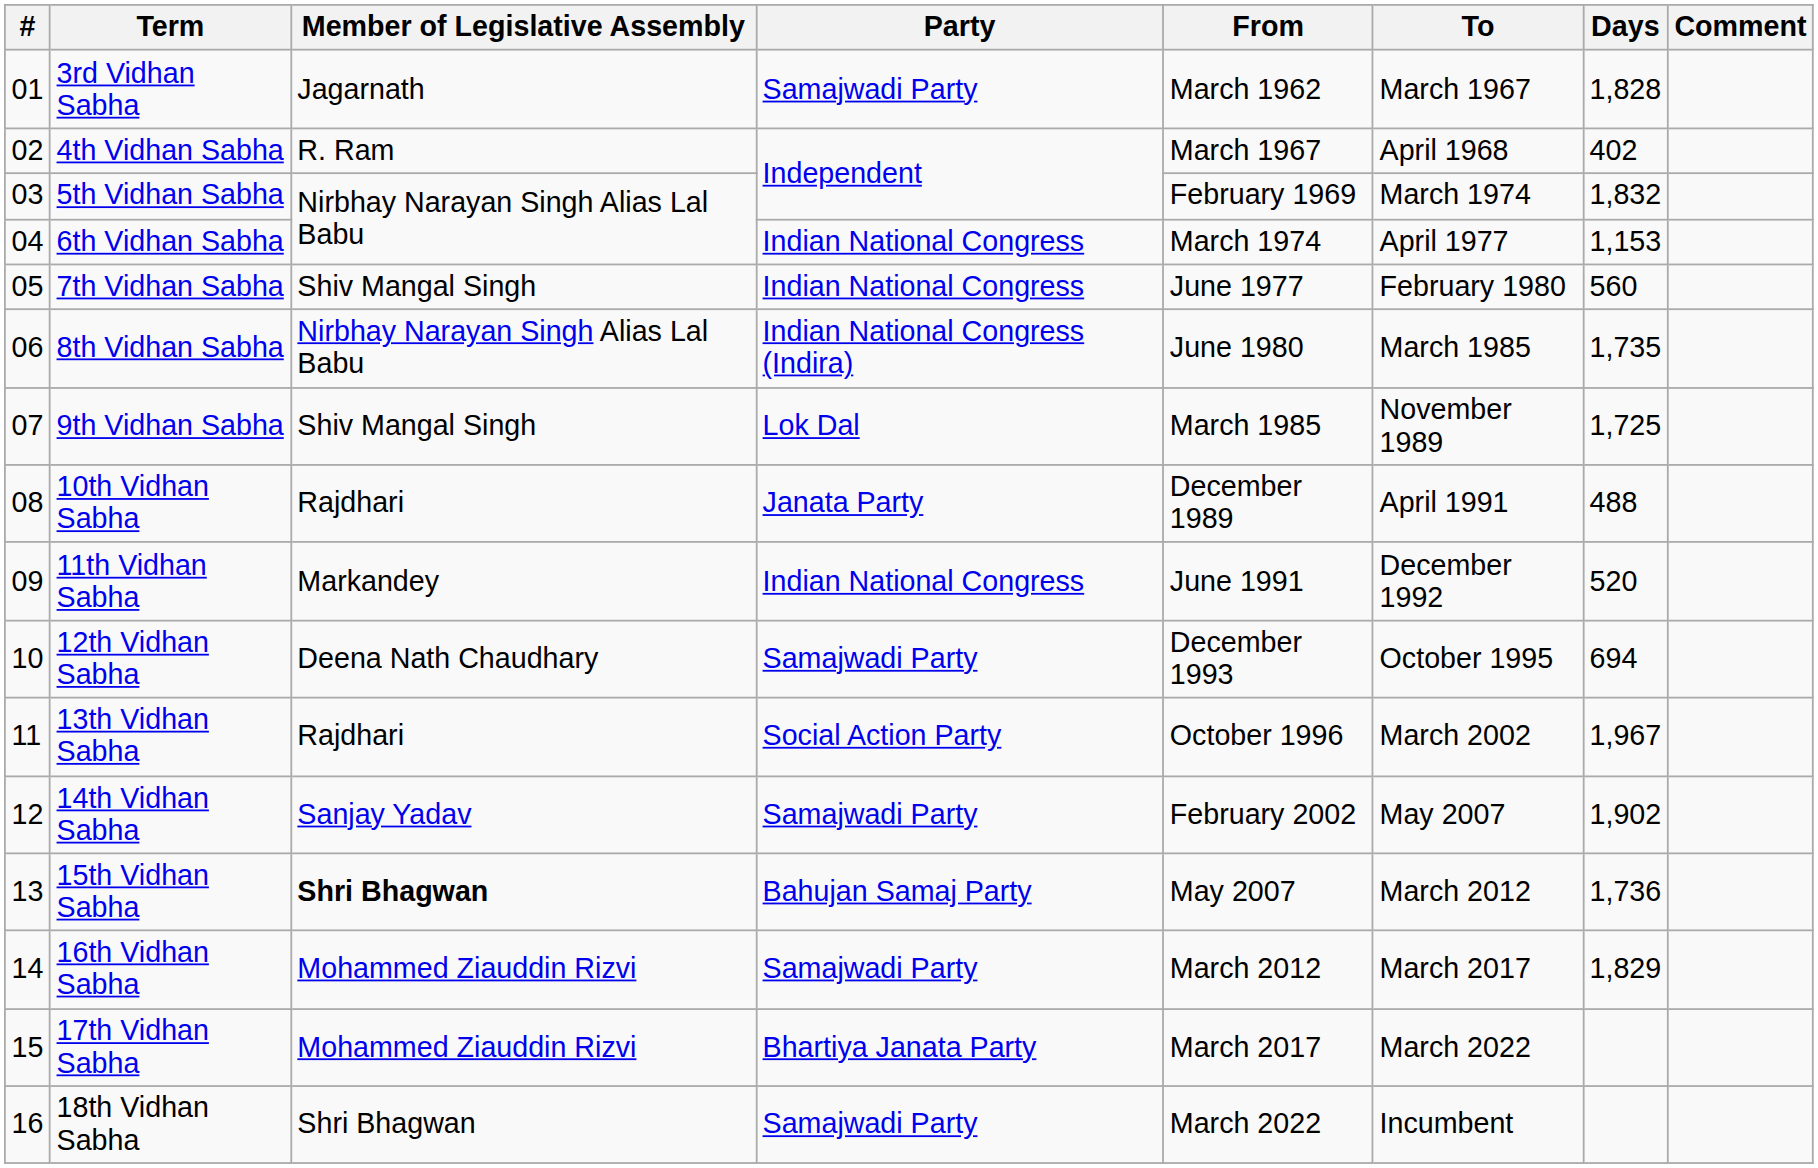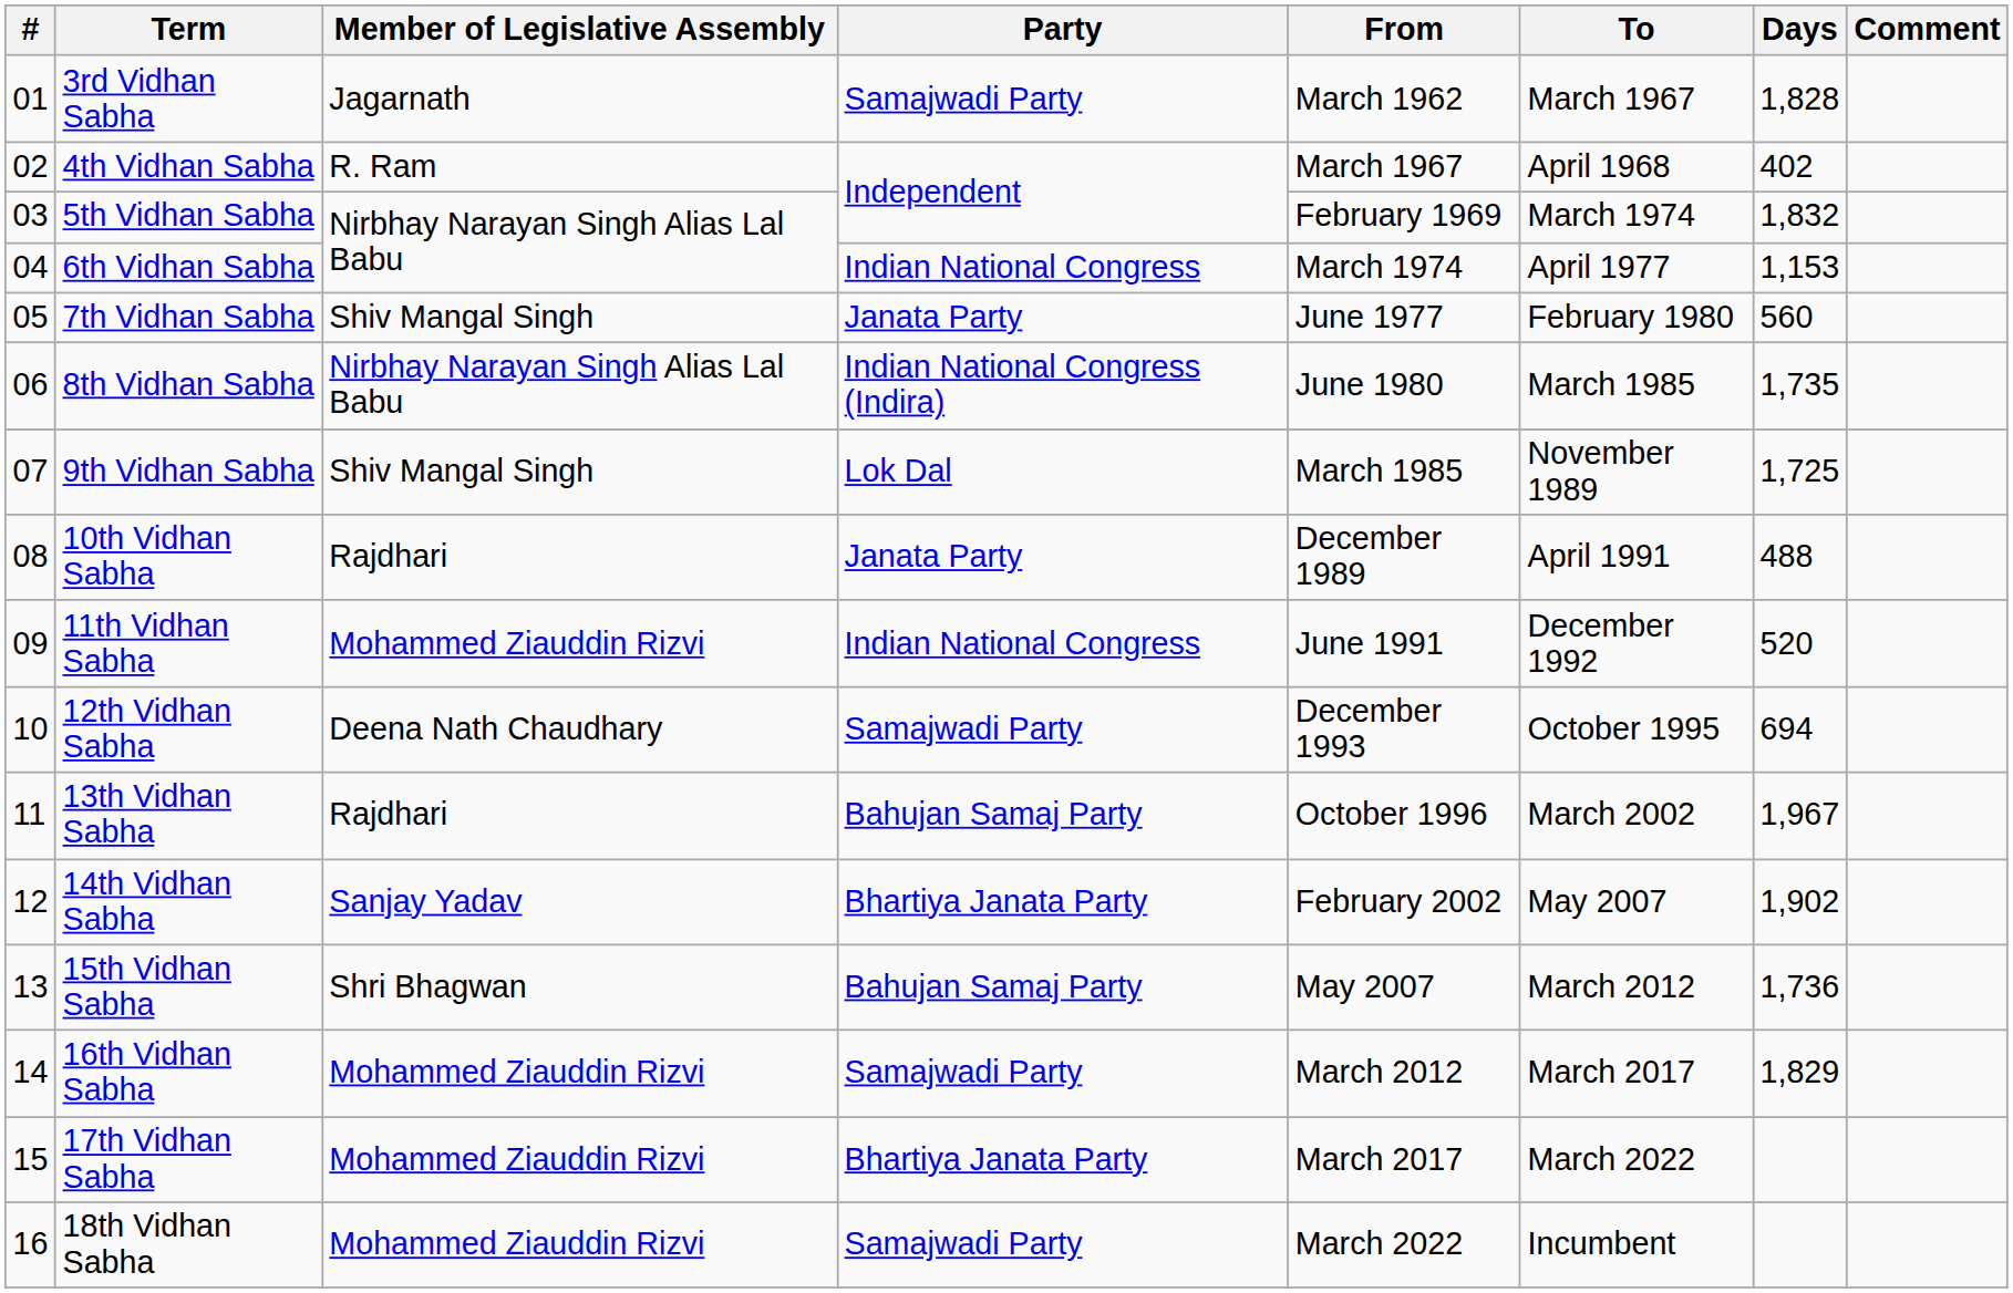7th Vidhan Sabha | Party: Indian National Congress -> Janata Party
11th Vidhan Sabha | Member of Legislative Assembly: Markandey -> Mohammed Ziauddin Rizvi
13th Vidhan Sabha | Party: Social Action Party -> Bahujan Samaj Party
14th Vidhan Sabha | Party: Samajwadi Party -> Bhartiya Janata Party
15th Vidhan Sabha | Member of Legislative Assembly: bold -> normal
18th Vidhan Sabha | Member of Legislative Assembly: Shri Bhagwan -> Mohammed Ziauddin Rizvi
